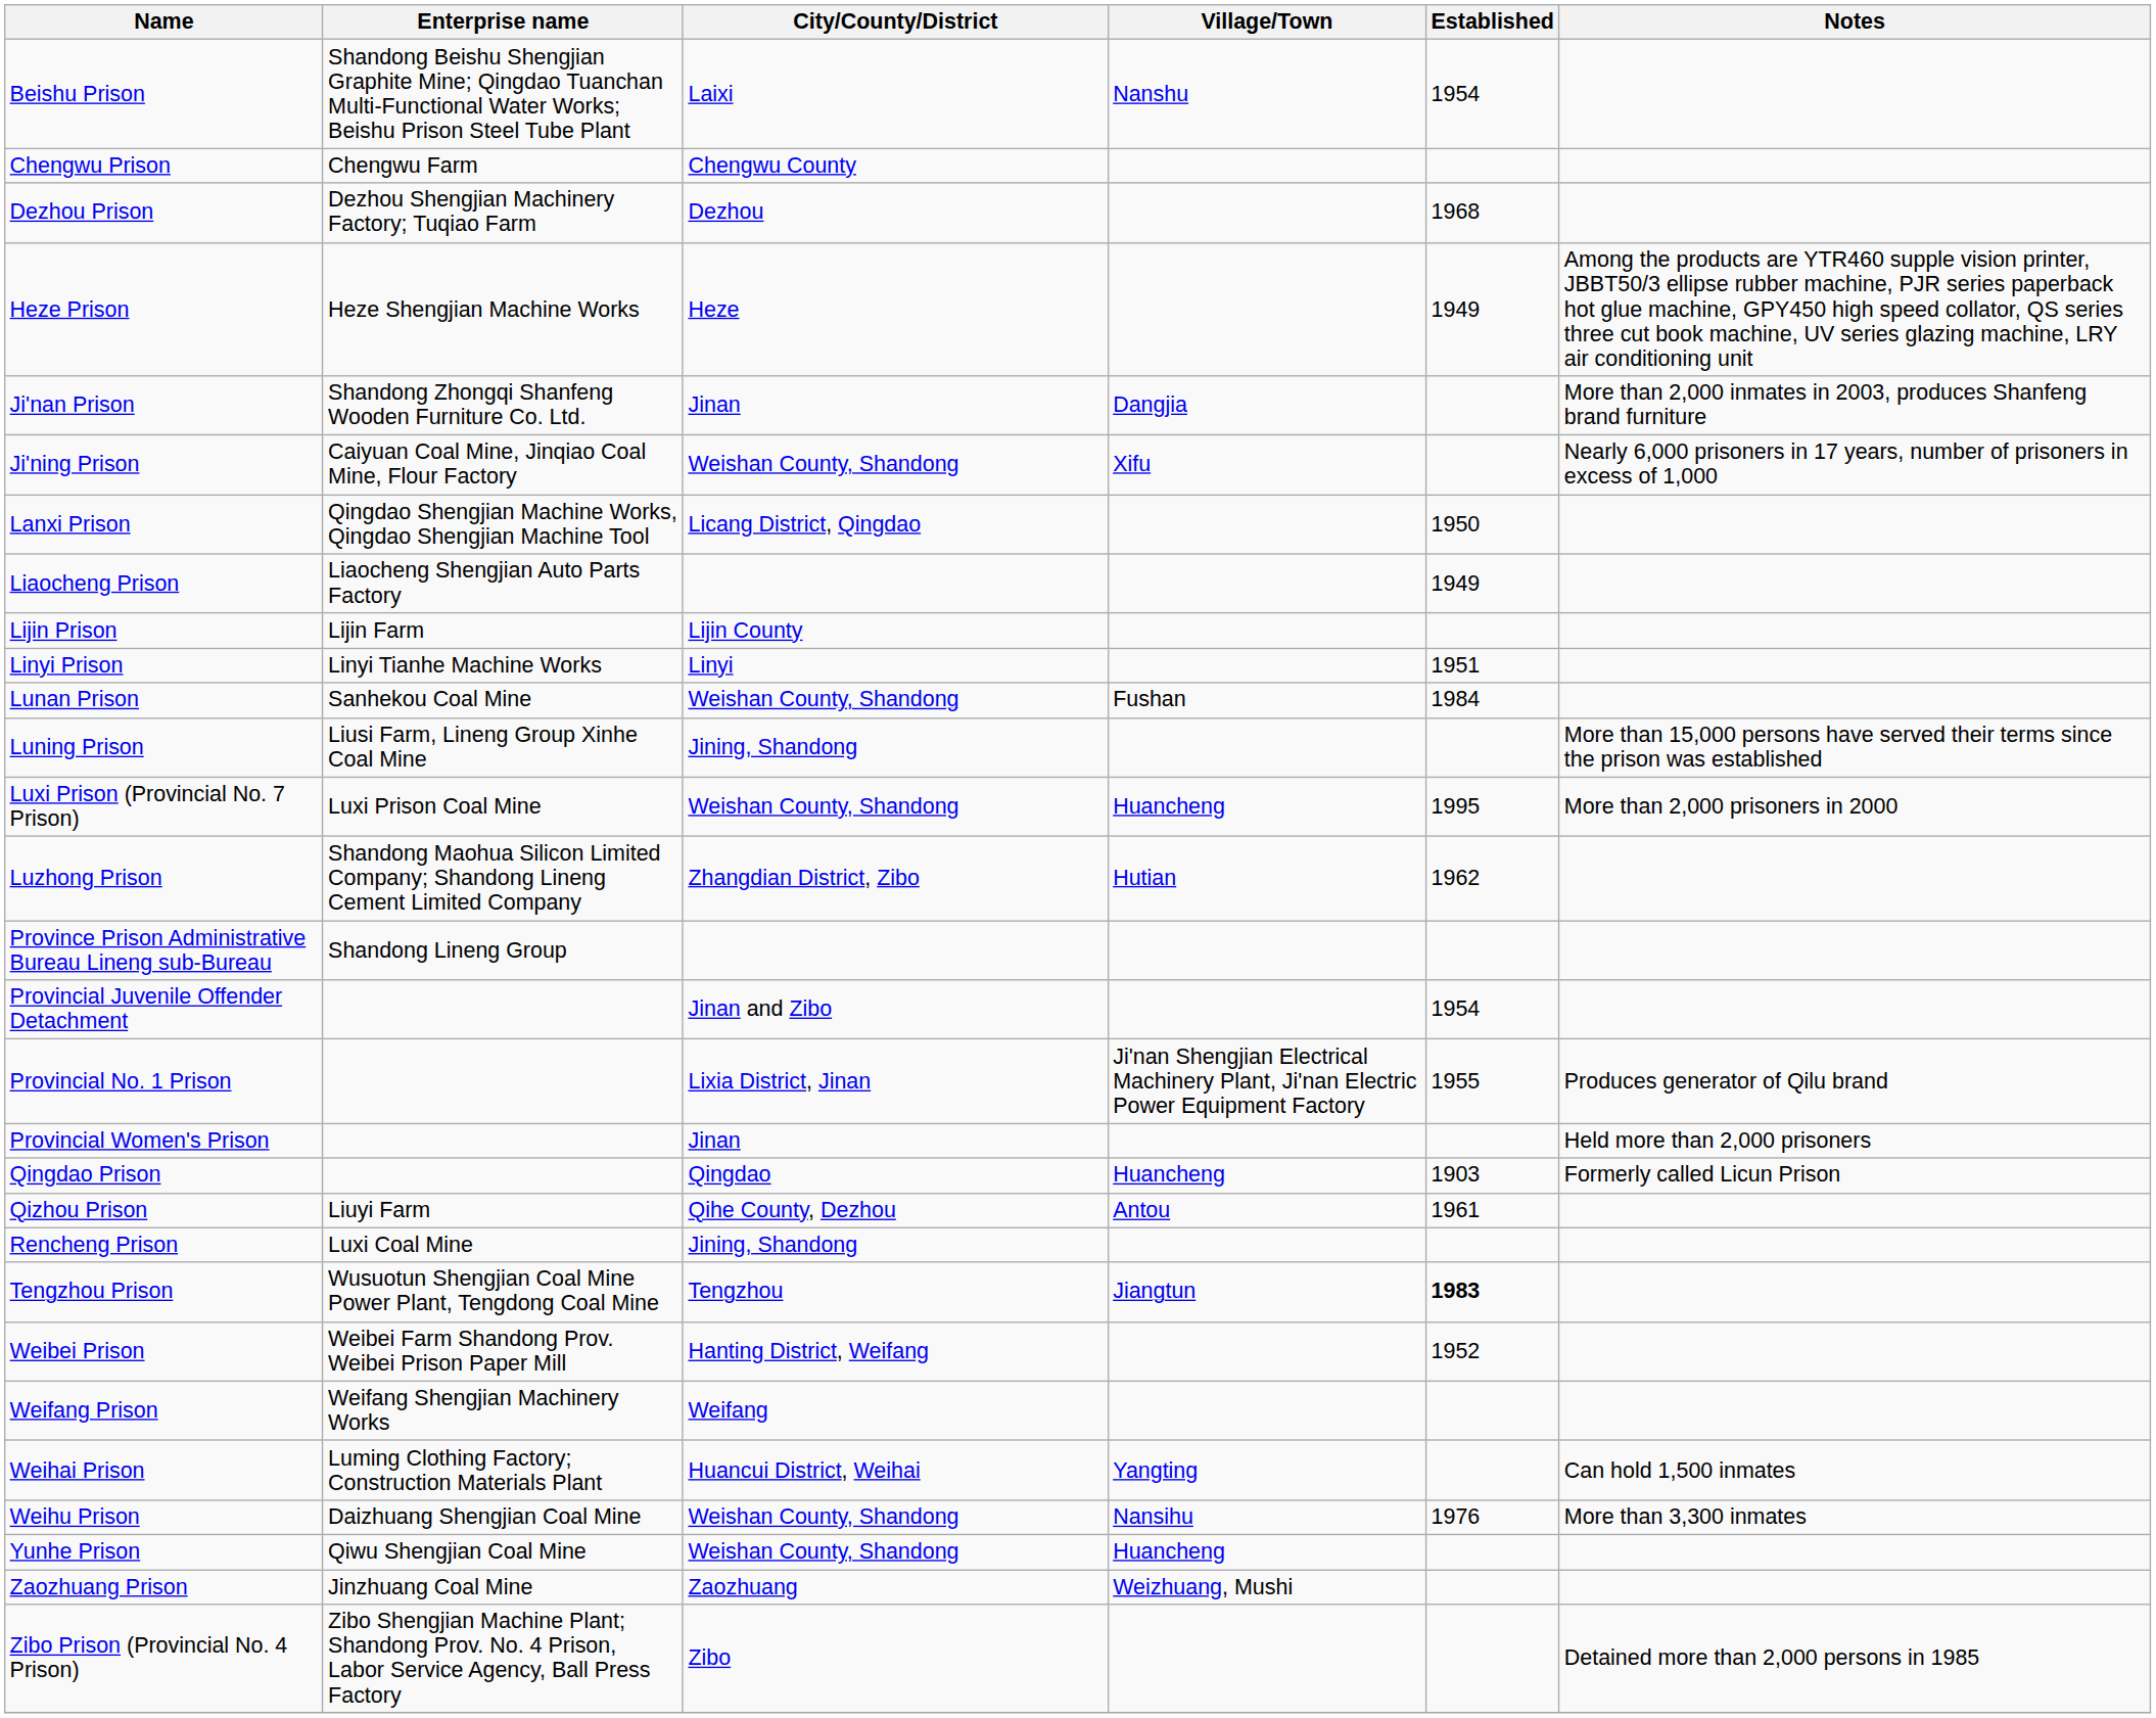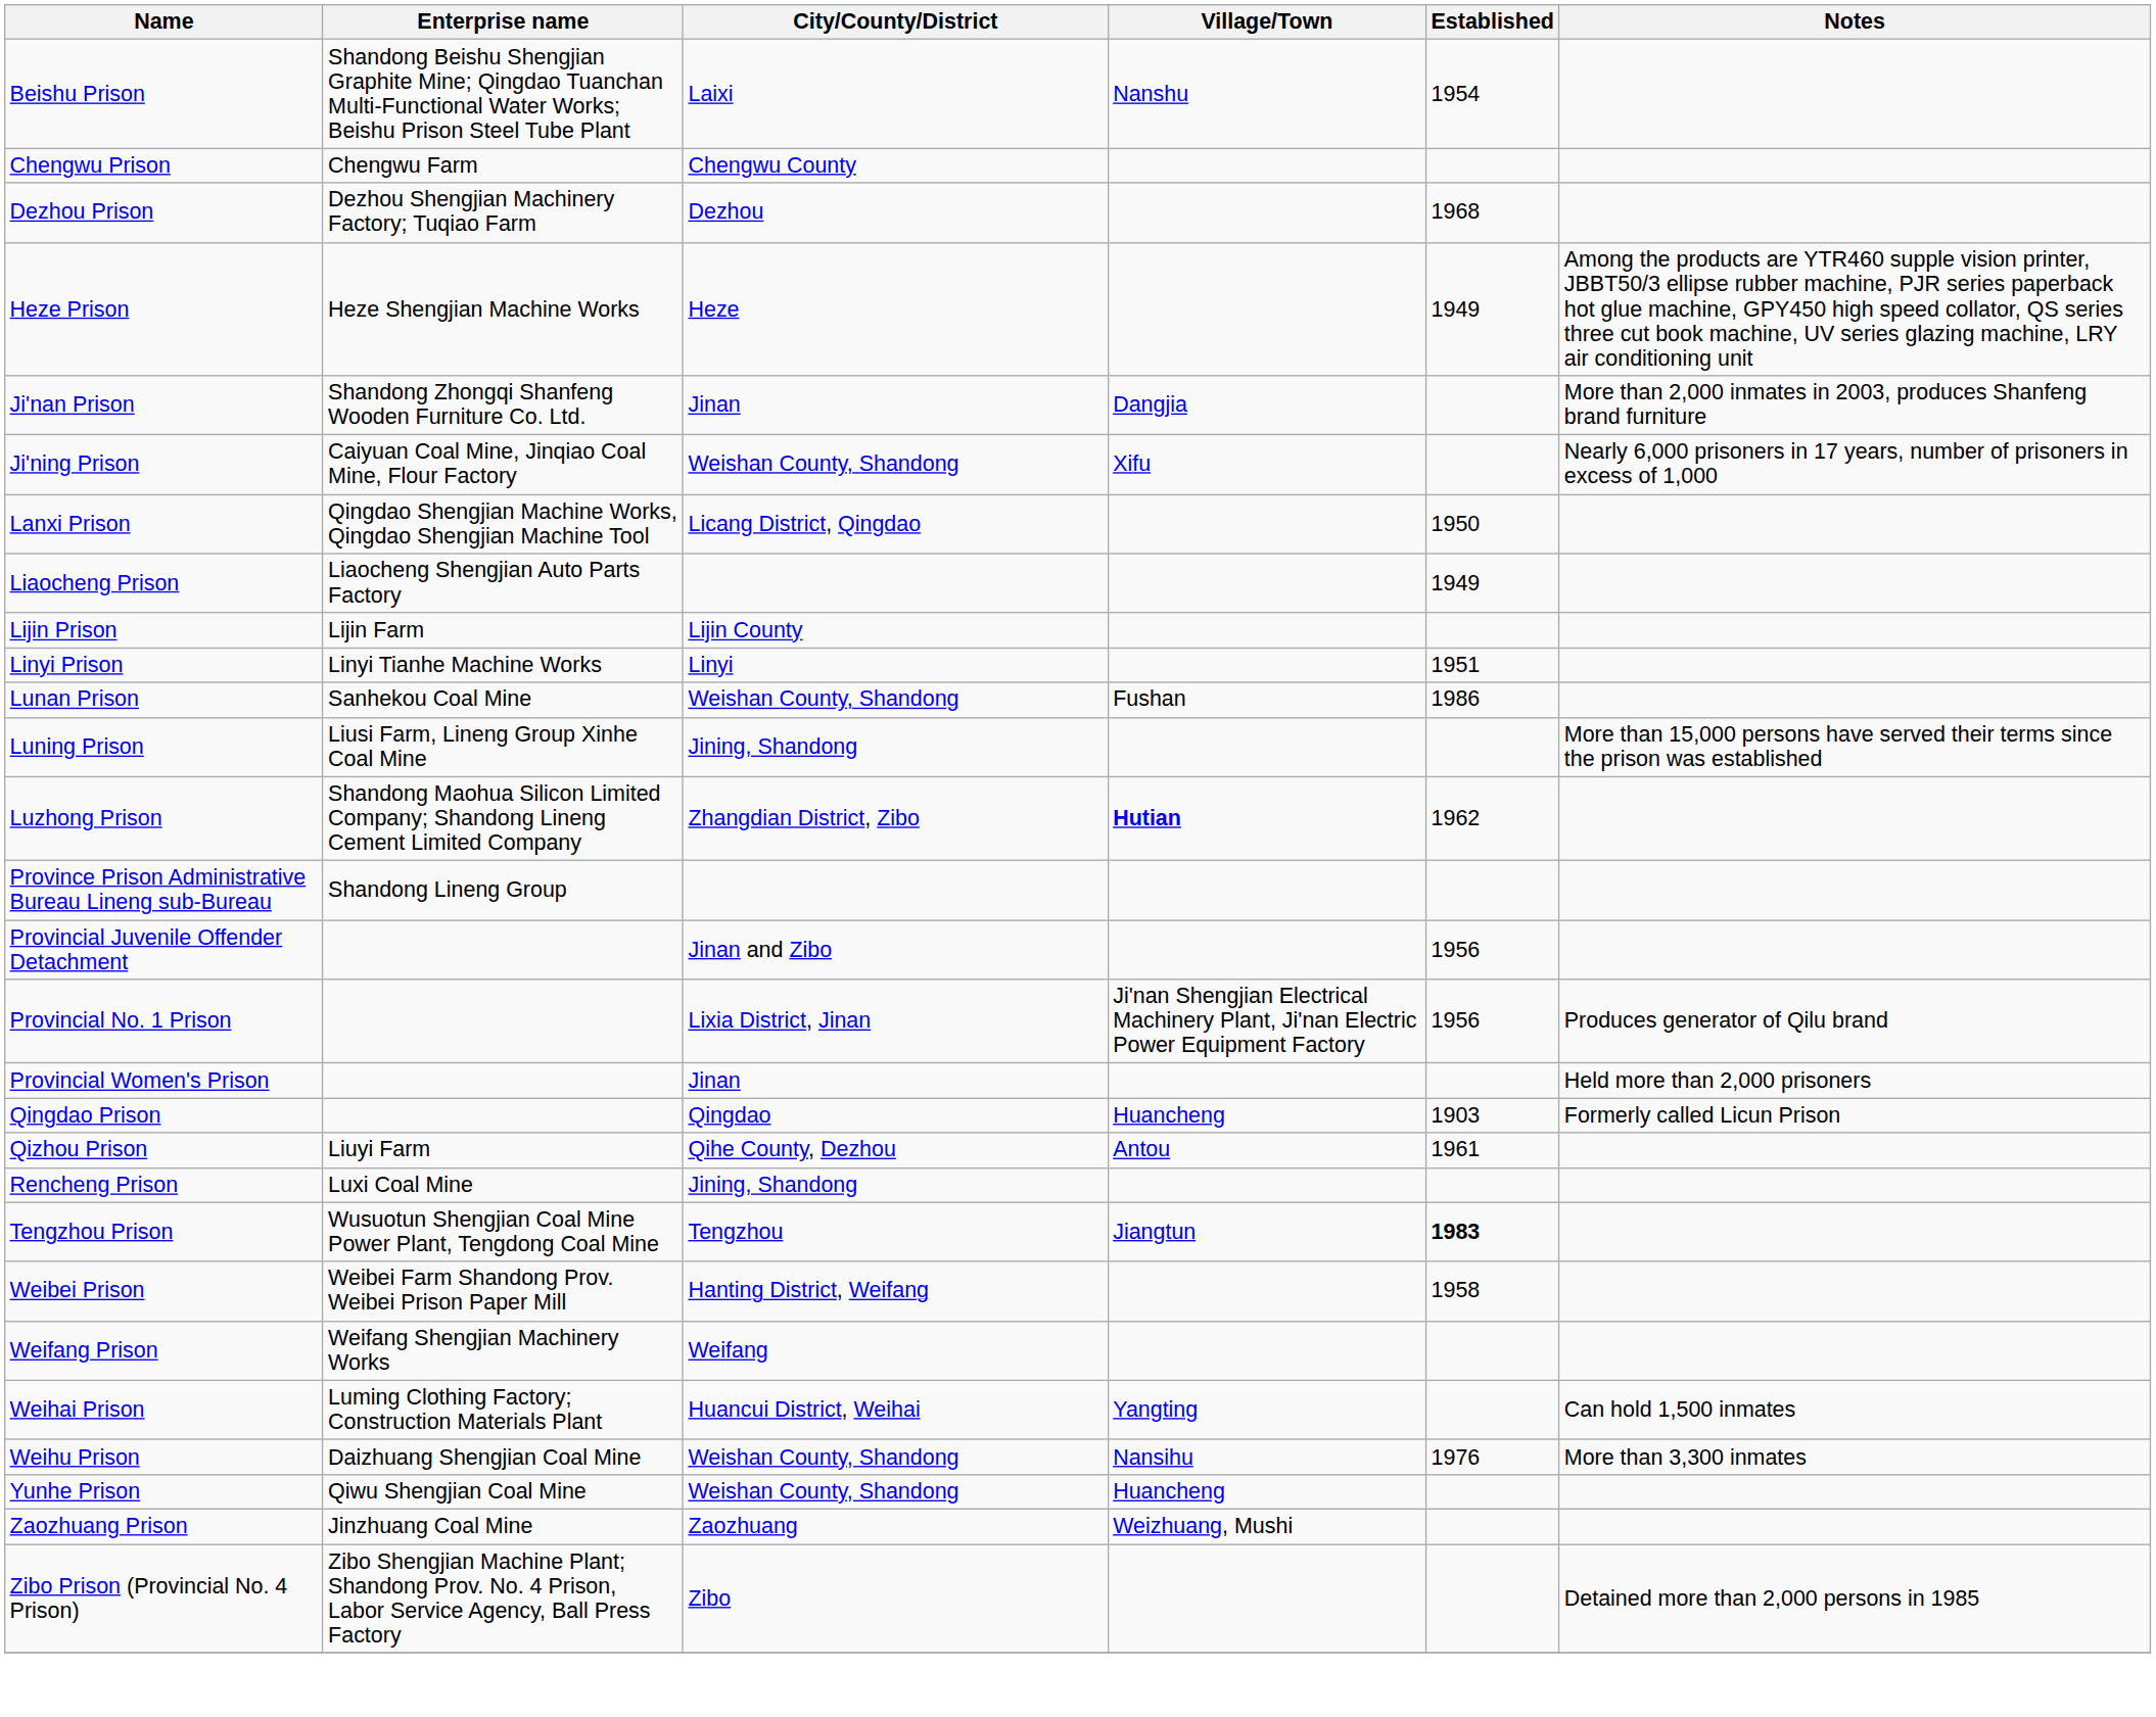Lunan Prison | Established: 1984 -> 1986
- row: Luxi Prison (Provincial No. 7 Prison) | Luxi Prison Coal Mine | Weishan County, Shandong | Huancheng | 1995 | More than 2,000 prisoners in 2000
Luzhong Prison | Village/Town: normal -> bold
Provincial Juvenile Offender Detachment | Established: 1954 -> 1956
Provincial No. 1 Prison | Established: 1955 -> 1956
Weibei Prison | Established: 1952 -> 1958
